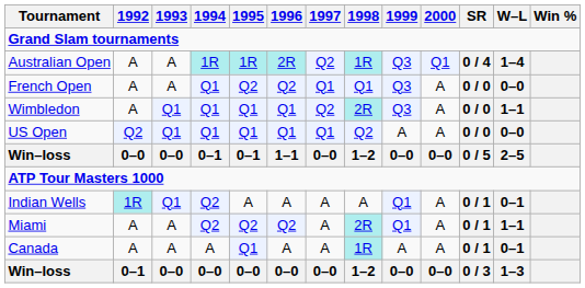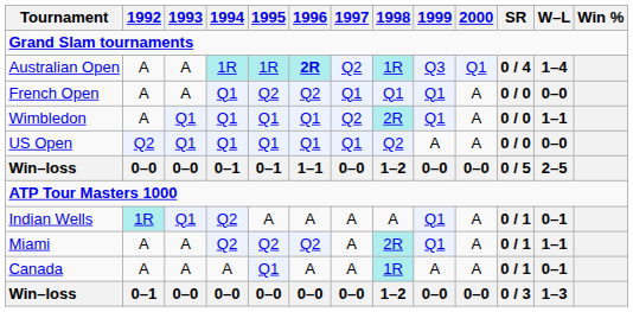Australian Open | 1996: normal -> bold
French Open | 1999: Q3 -> Q1
Wimbledon | 1999: Q3 -> Q1
